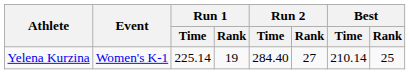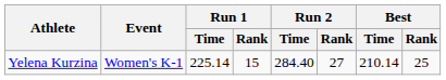Yelena Kurzina | Run 1 / Rank: 19 -> 15
